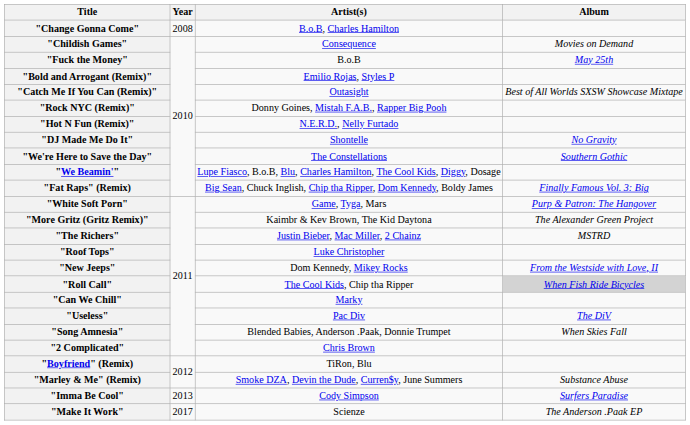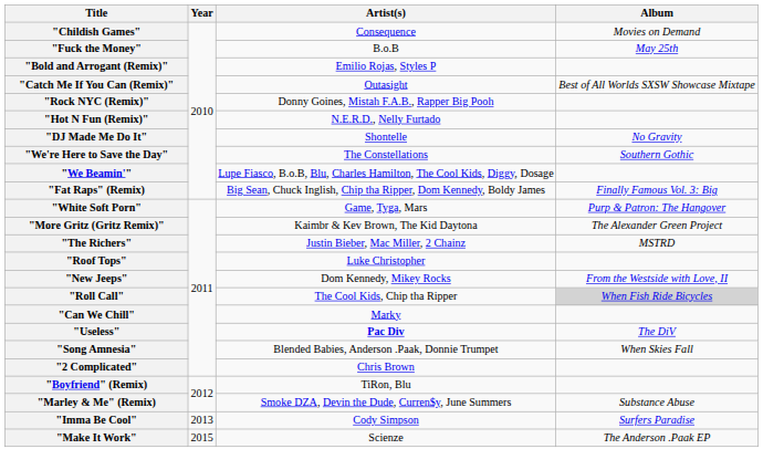- row: "Change Gonna Come" | 2008 | B.o.B, Charles Hamilton
"Useless" | Artist(s): normal -> bold
"Make It Work" | Year: 2017 -> 2015
